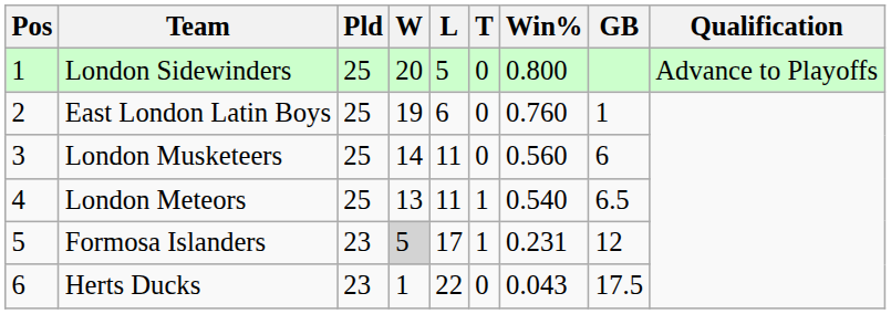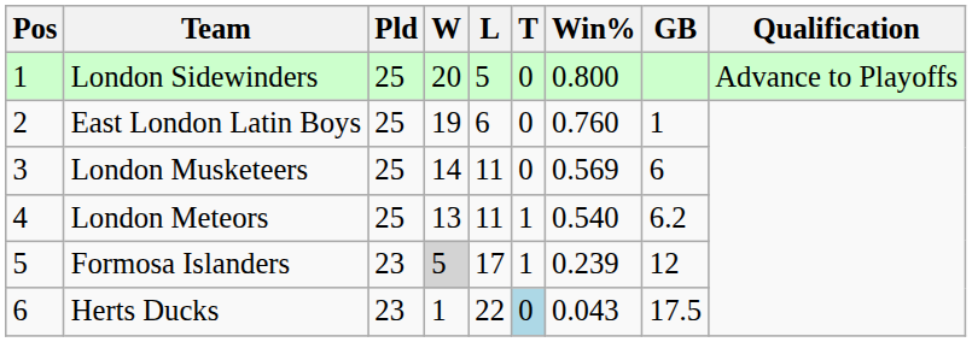London Musketeers | Win%: 0.560 -> 0.569
London Meteors | GB: 6.5 -> 6.2
Formosa Islanders | Win%: 0.231 -> 0.239
Herts Ducks | T: no background -> lightblue background
